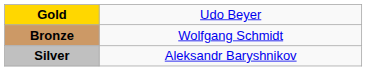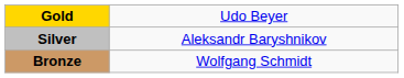rows swapped: Silver <-> Bronze
